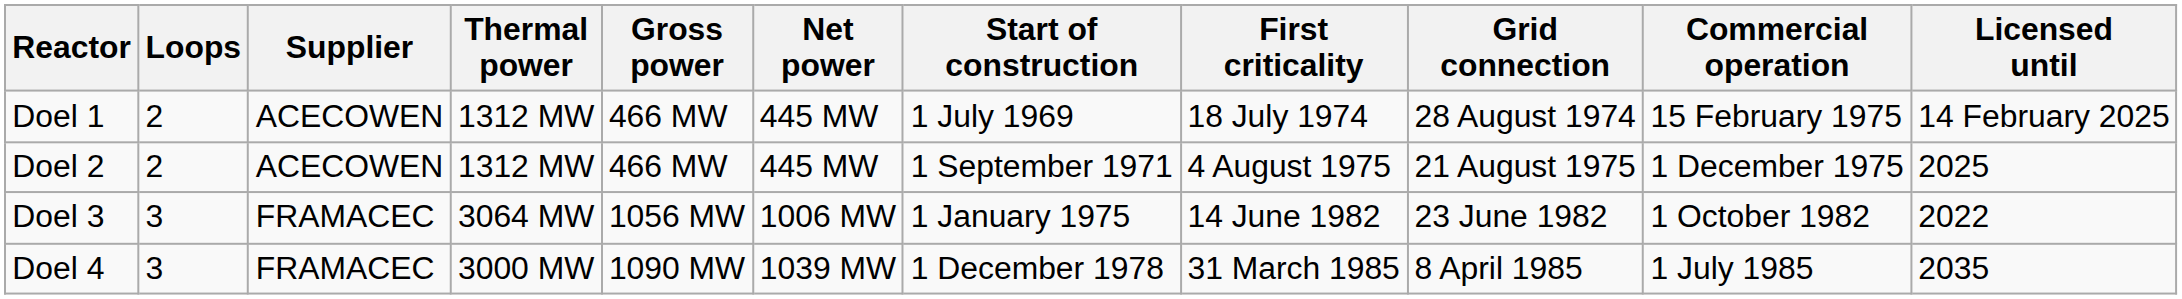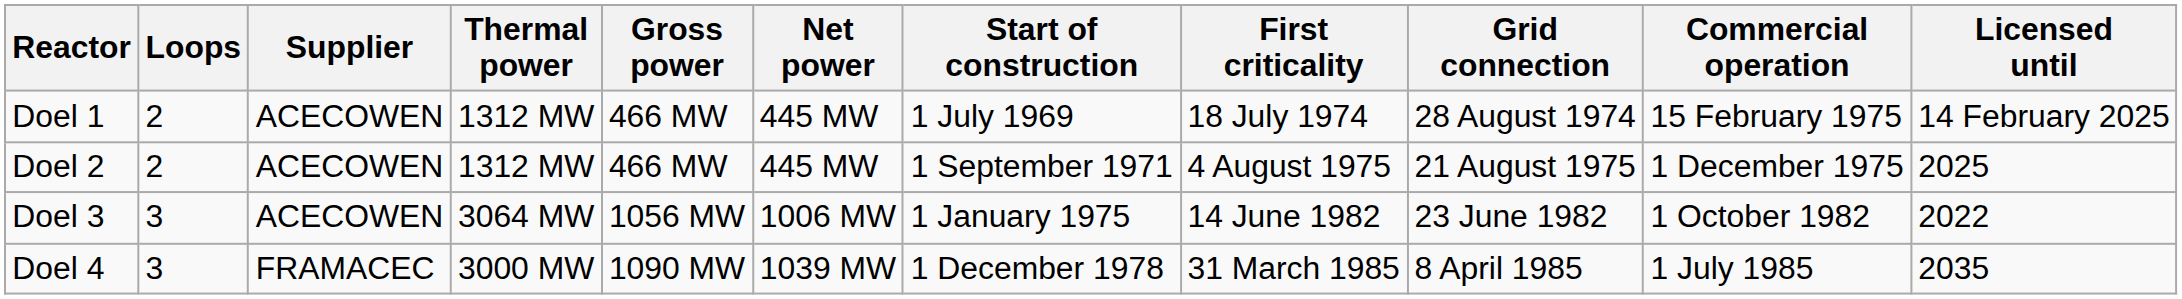Doel 3 | Supplier: FRAMACEC -> ACECOWEN
